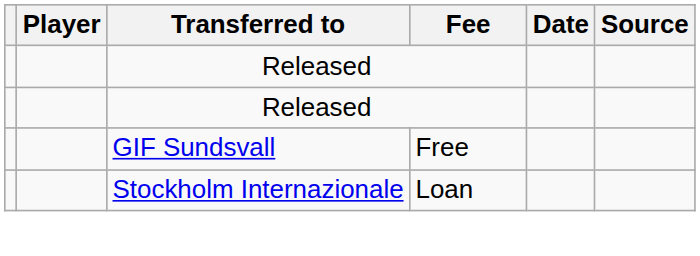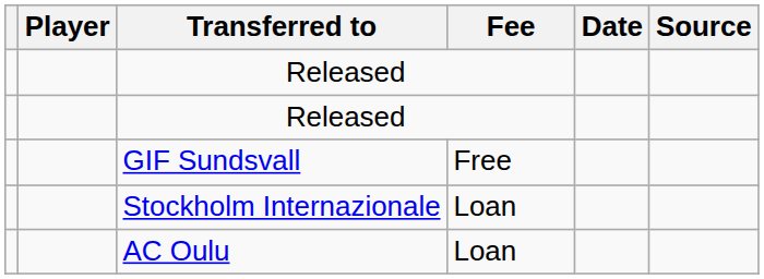+ row: AC Oulu | Loan
